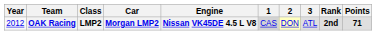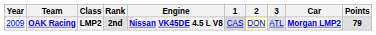columns swapped: Car <-> Rank
OAK Racing | Year: 2012 -> 2009
OAK Racing | Points: 71 -> 79
